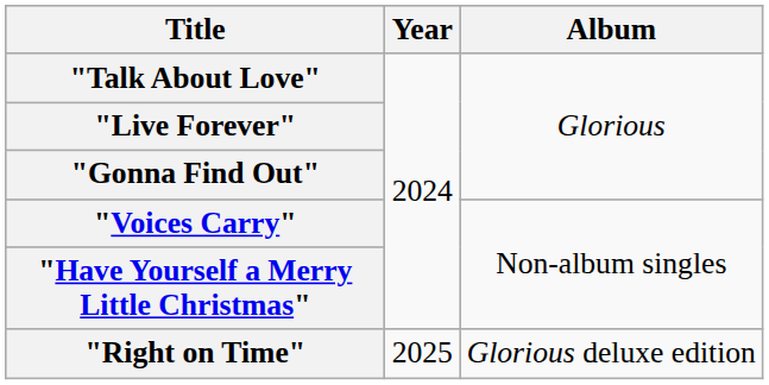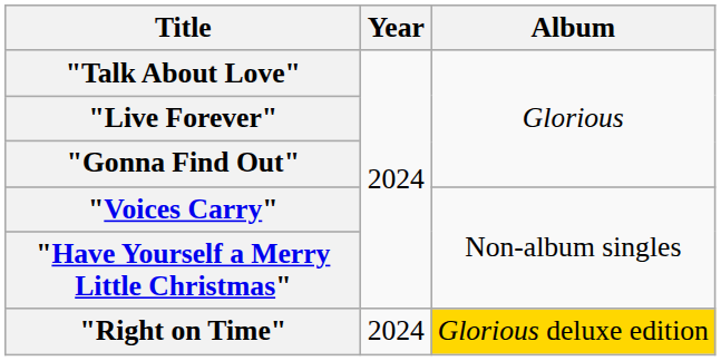"Right on Time" | Year: 2025 -> 2024
"Right on Time" | Album: no background -> gold background
